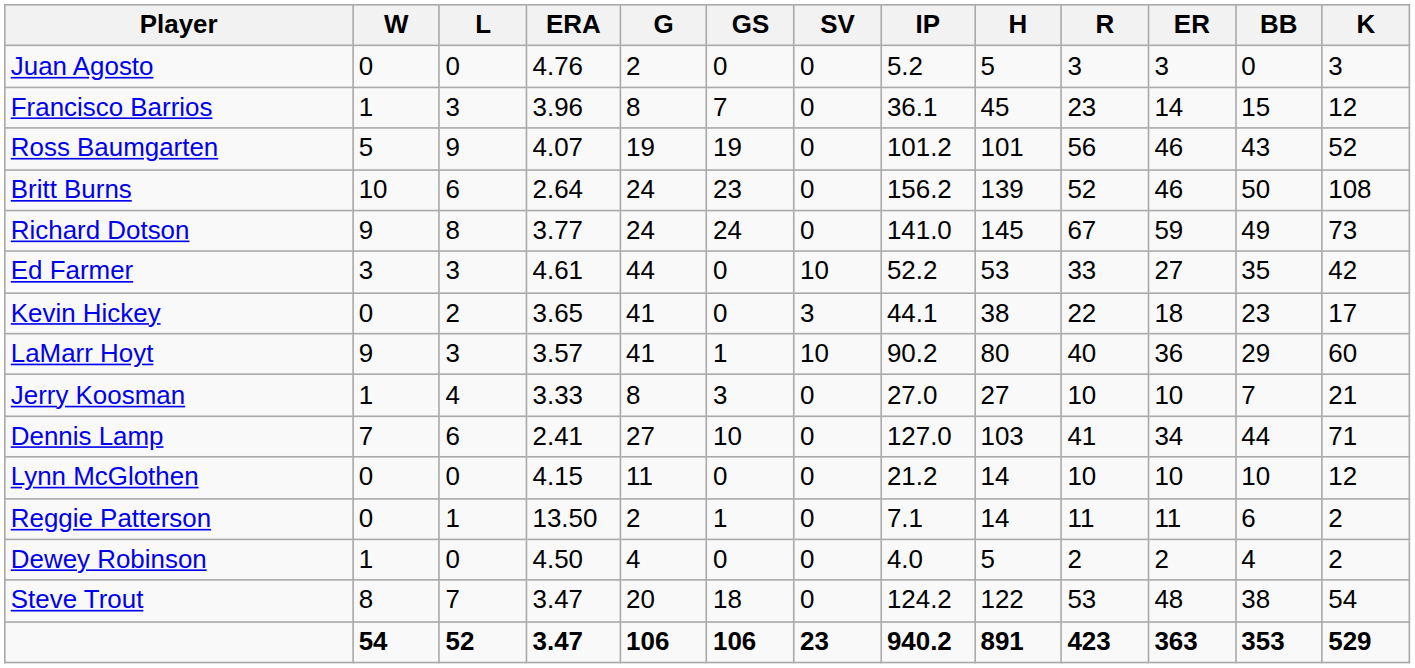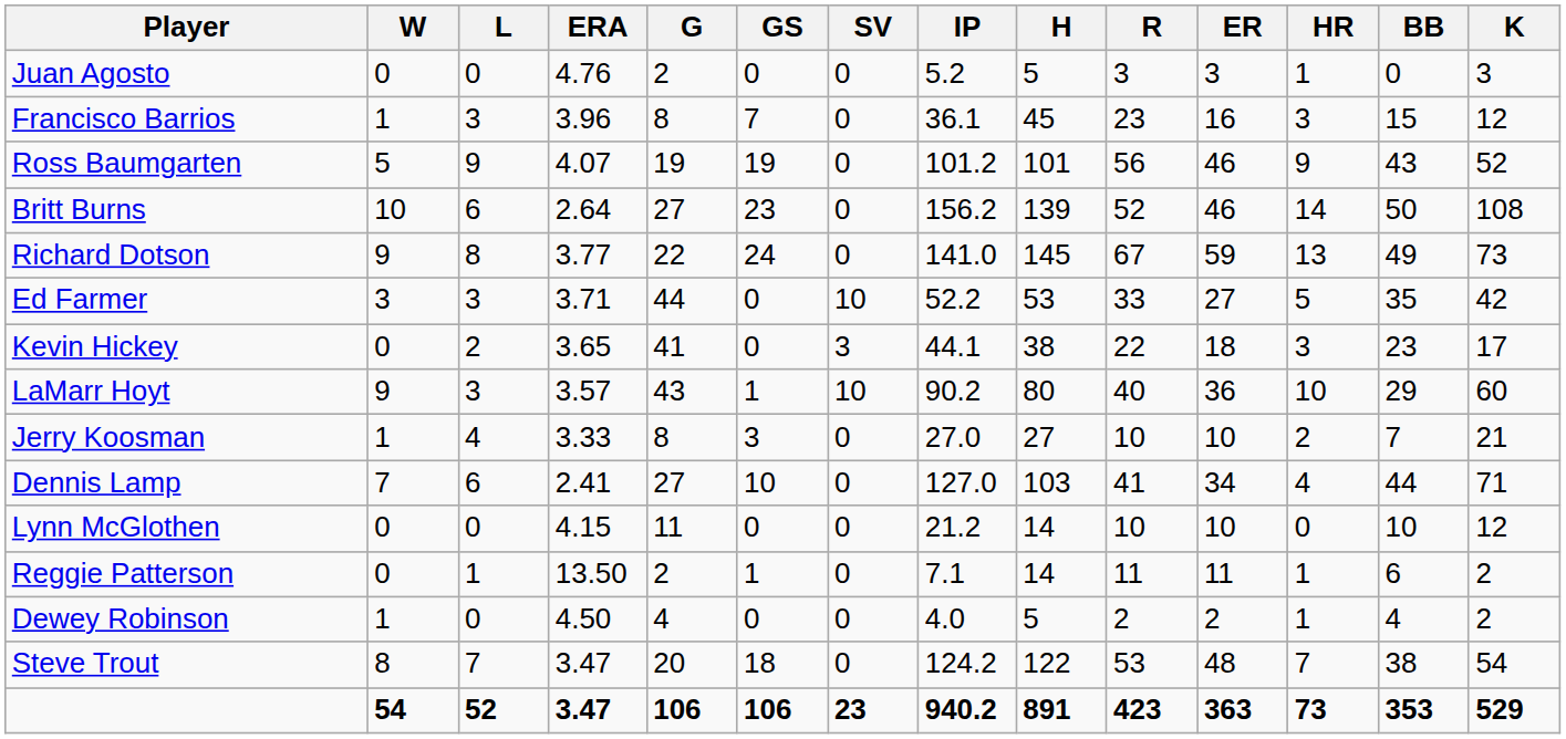+ column: HR | 1 | 3 | 9 | 14 | 13 | 5 | 3 | 10 | 2 | 4 | 0 | 1 | 1 | 7 | 73
Francisco Barrios | ER: 14 -> 16
Britt Burns | G: 24 -> 27
Richard Dotson | G: 24 -> 22
Ed Farmer | ERA: 4.61 -> 3.71
LaMarr Hoyt | G: 41 -> 43
